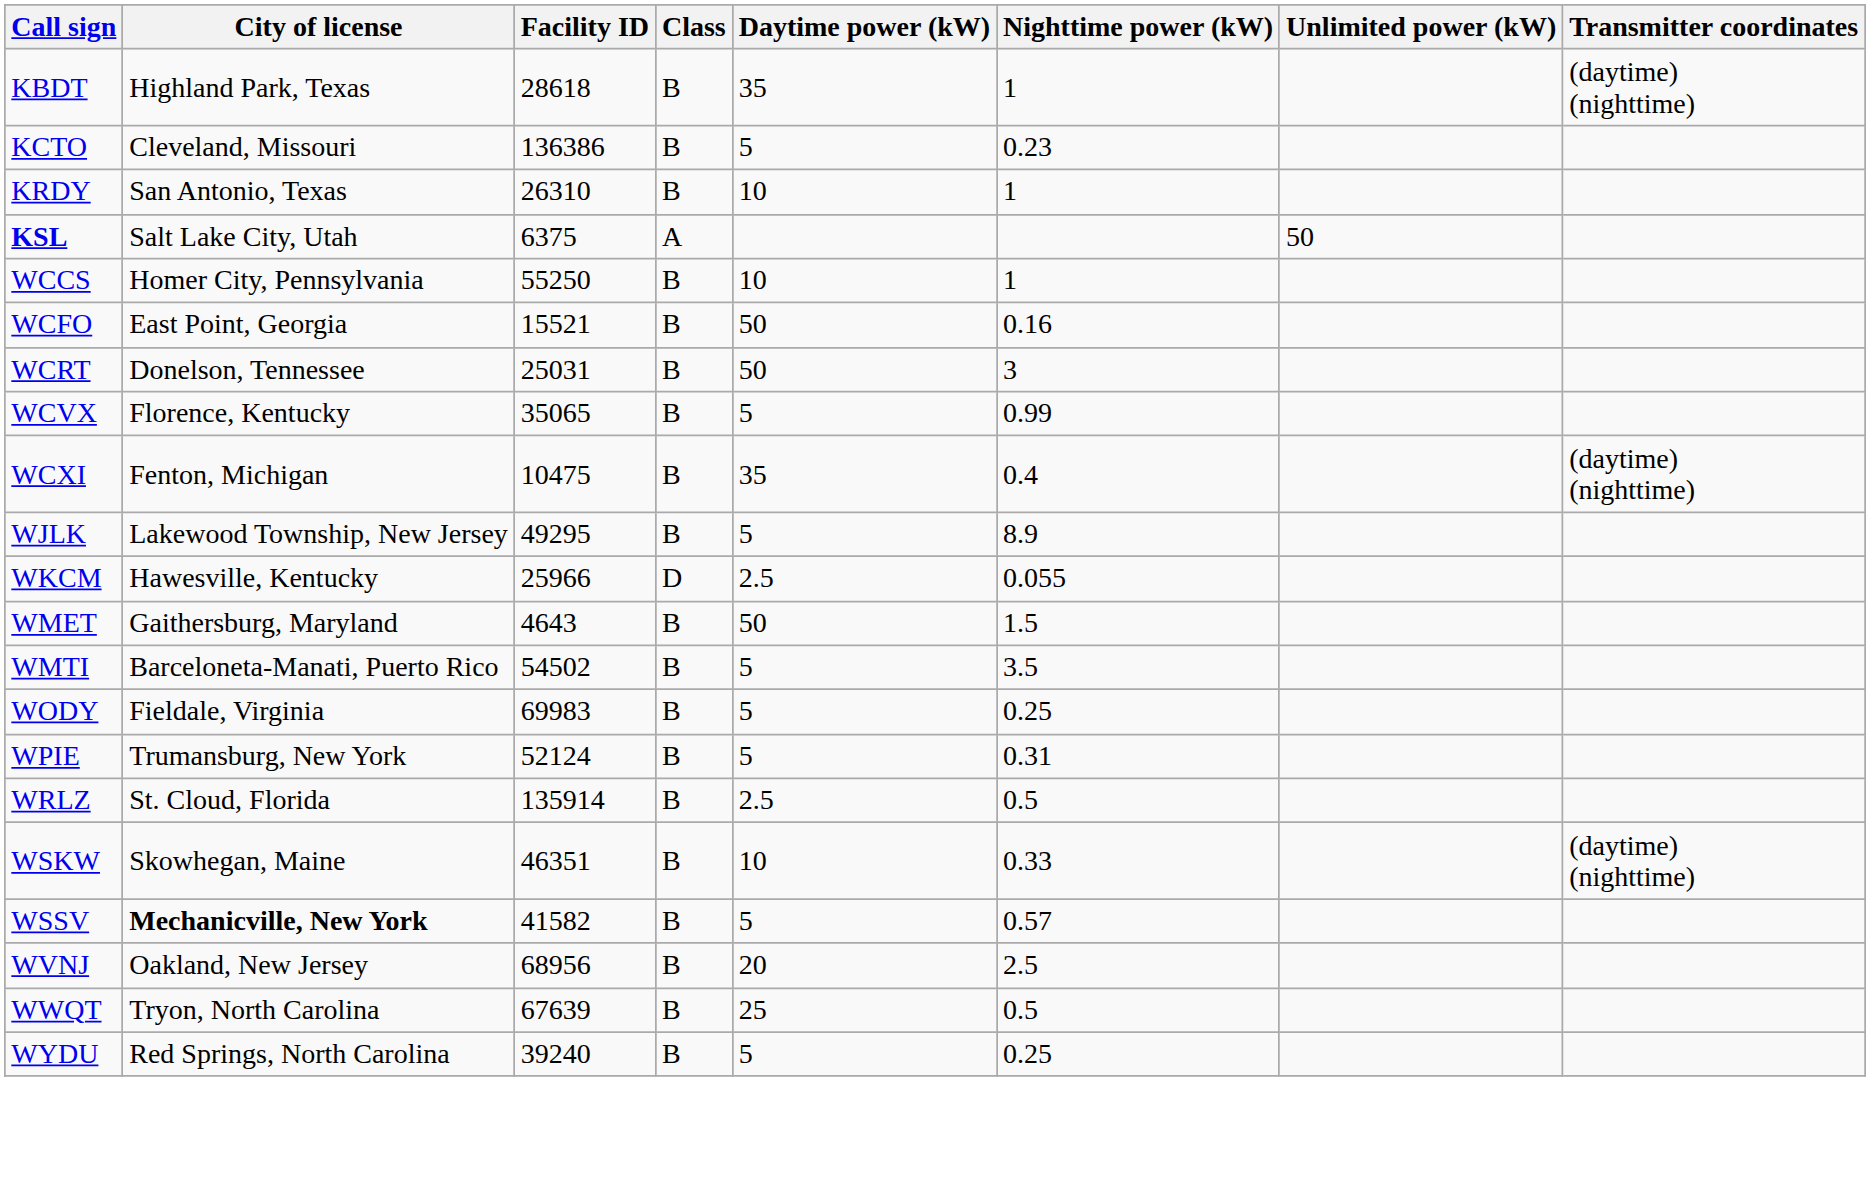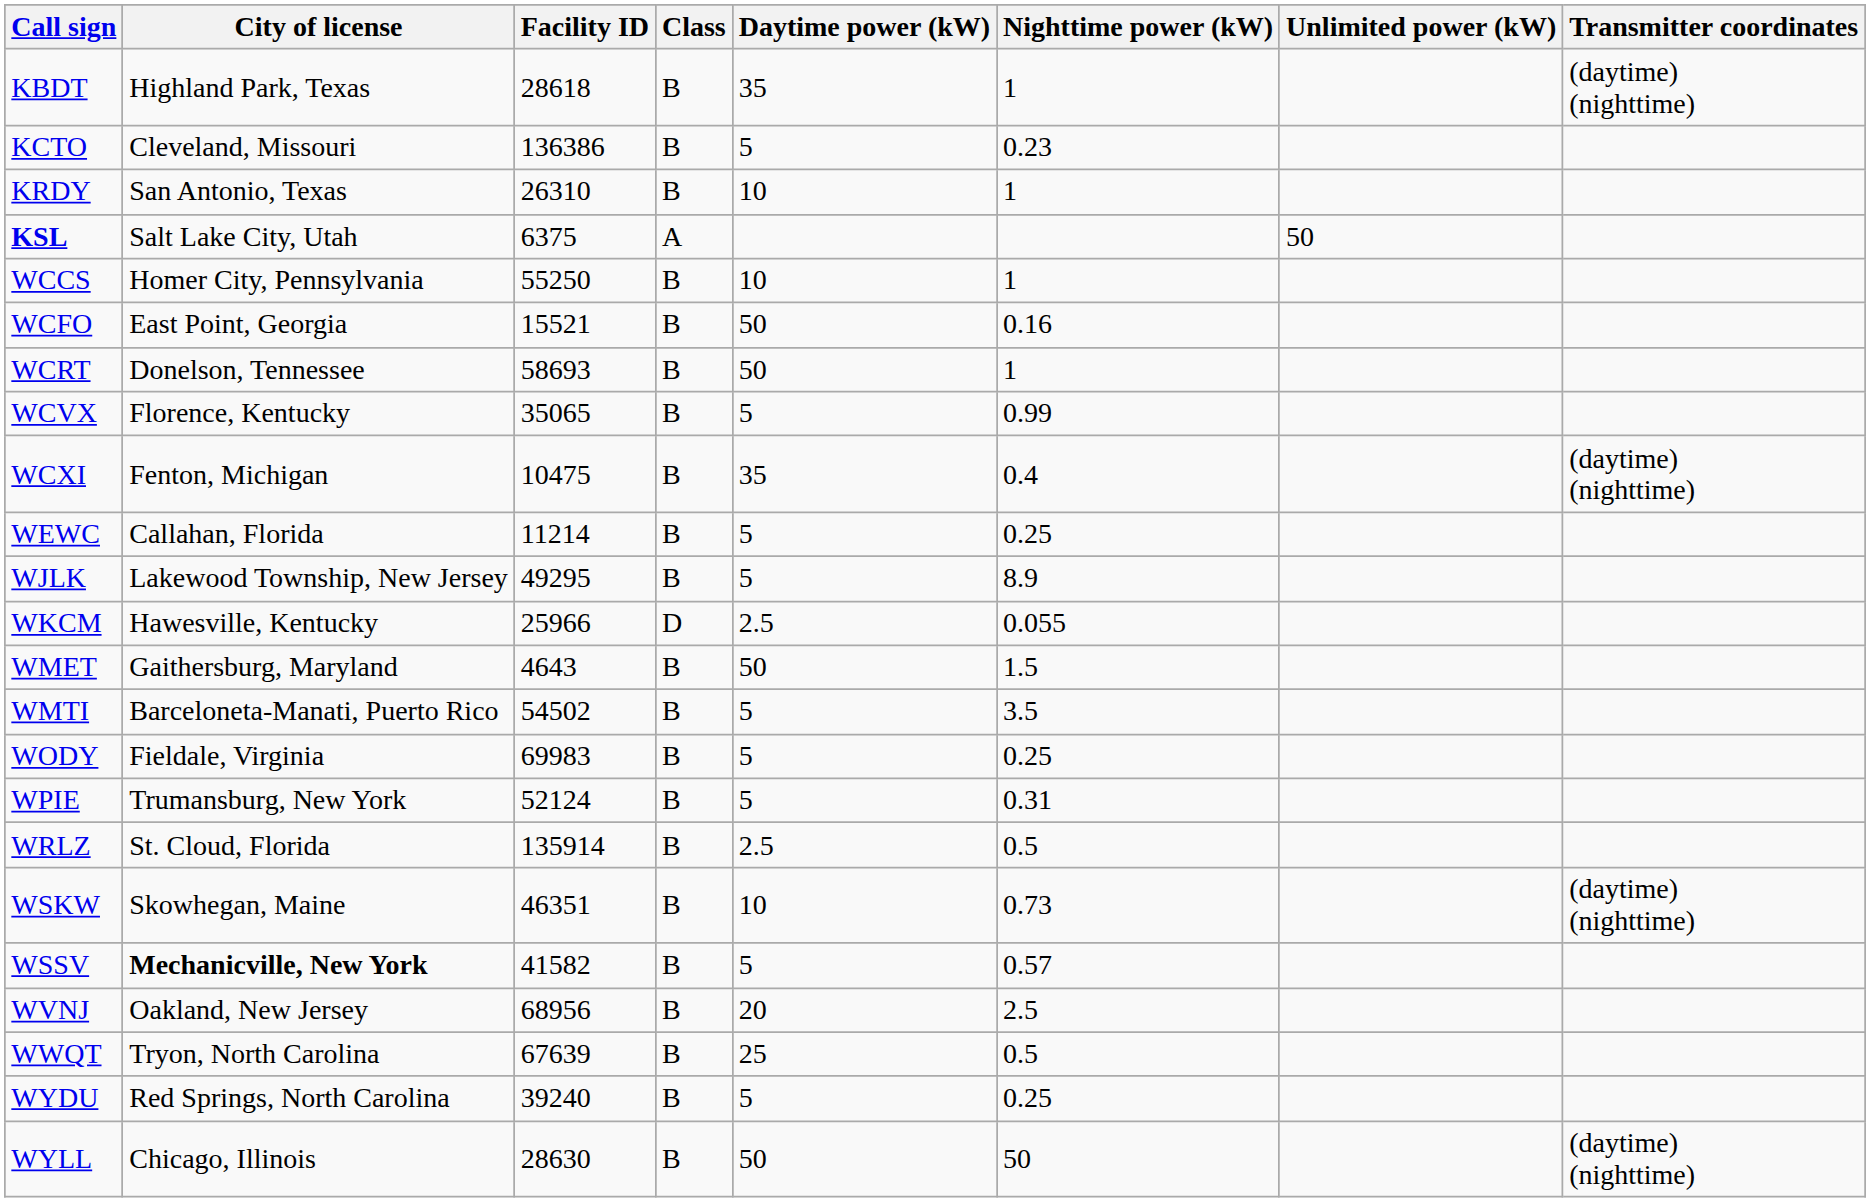WCRT | Facility ID: 25031 -> 58693
WCRT | Nighttime power (kW): 3 -> 1
+ row: WEWC | Callahan, Florida | 11214 | B | 5 | 0.25
WSKW | Nighttime power (kW): 0.33 -> 0.73
+ row: WYLL | Chicago, Illinois | 28630 | B | 50 | 50 | (daytime) (nighttime)
